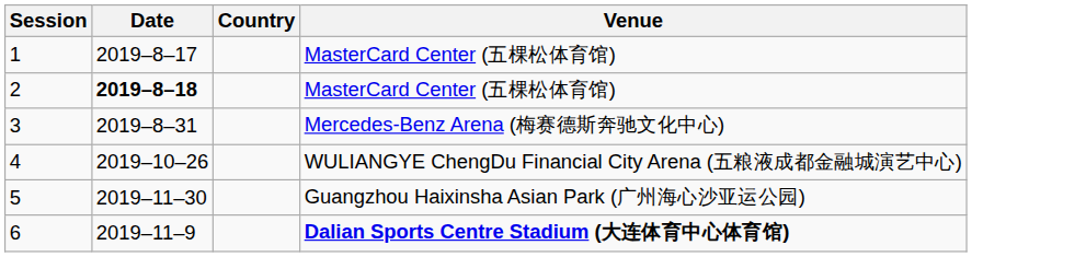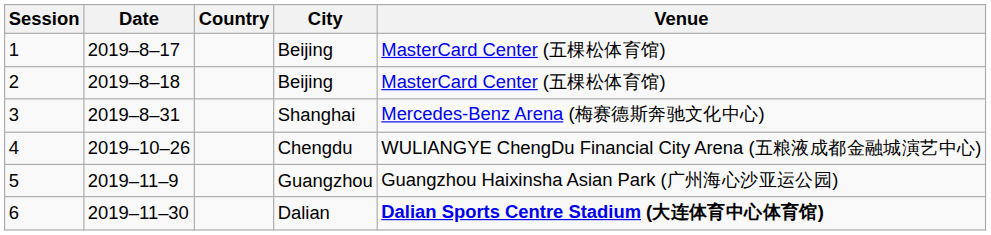+ column: City | Beijing | Beijing | Shanghai | Chengdu | Guangzhou | Dalian
2 | Date: bold -> normal
5 | Date: 2019–11–30 -> 2019–11–9
6 | Date: 2019–11–9 -> 2019–11–30
